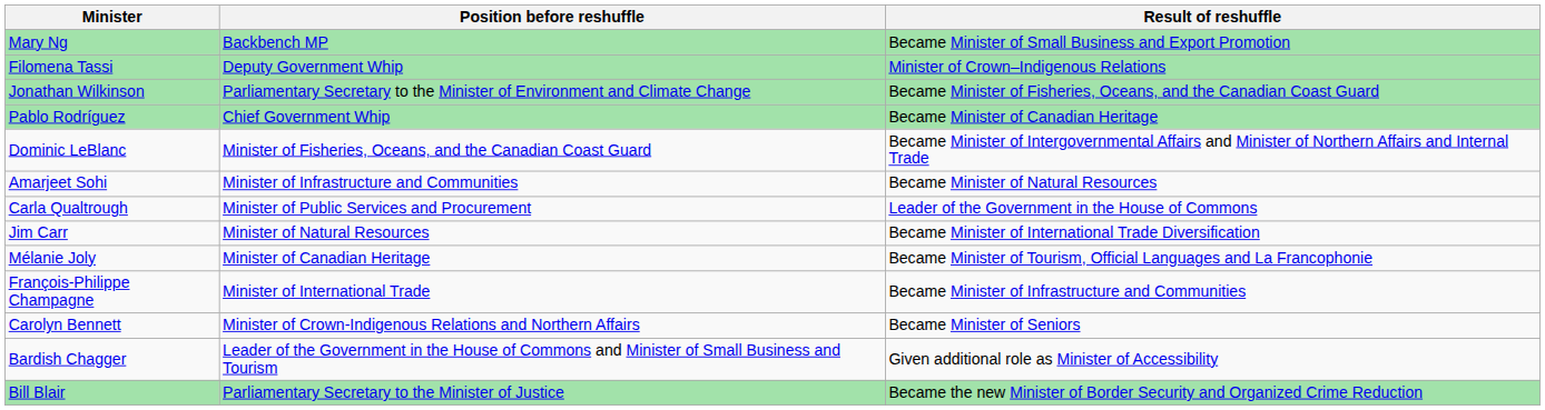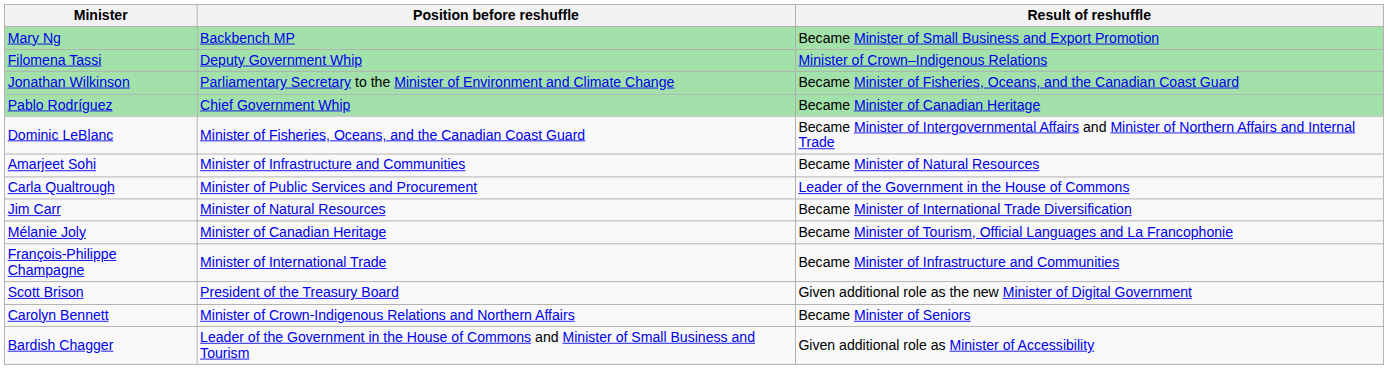+ row: Scott Brison | President of the Treasury Board | Given additional role as the new Minister of Digital Government
- row: Bill Blair | Parliamentary Secretary to the Minister of Justice | Became the new Minister of Border Security and Organized Crime Reduction
